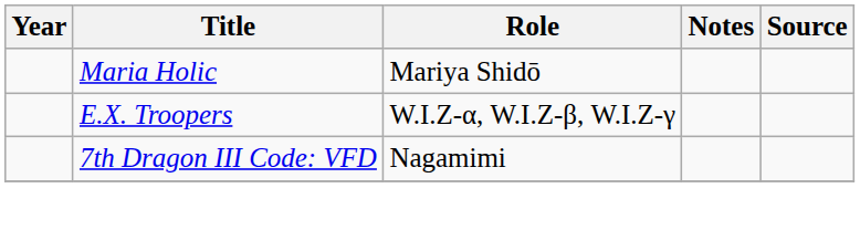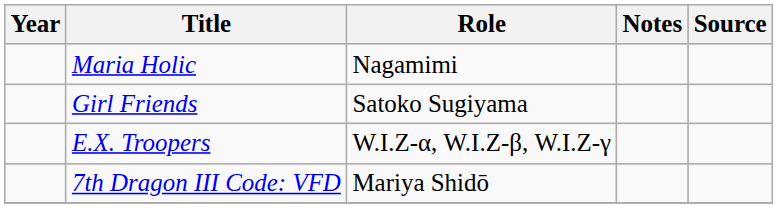Maria Holic | Role: Mariya Shidō -> Nagamimi
+ row: Girl Friends | Satoko Sugiyama
7th Dragon III Code: VFD | Role: Nagamimi -> Mariya Shidō
